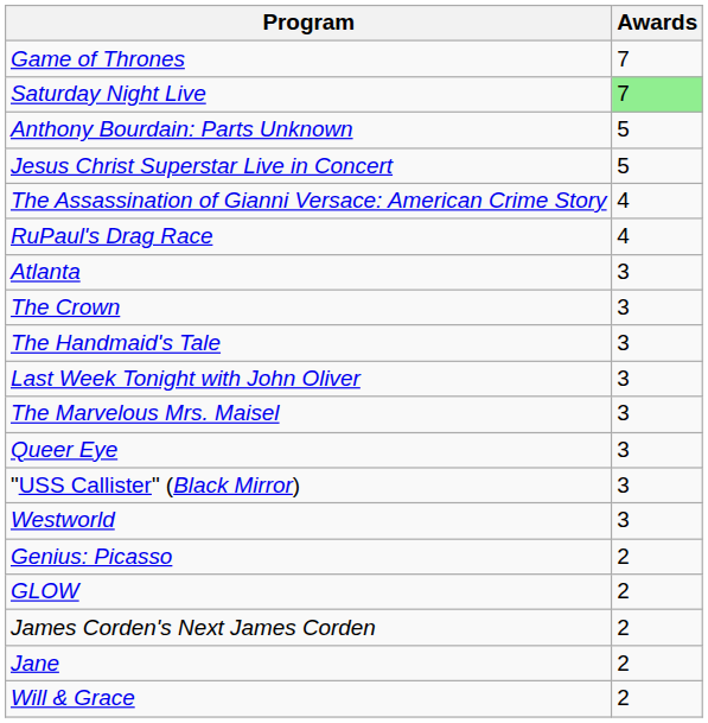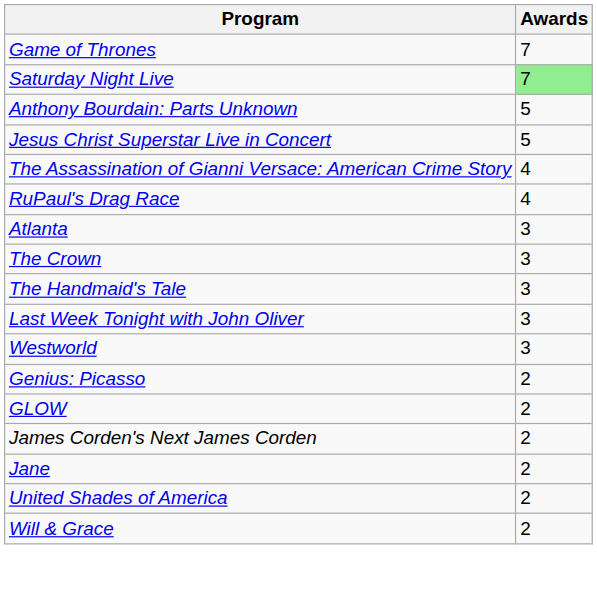- row: The Marvelous Mrs. Maisel | 3
- row: Queer Eye | 3
- row: "USS Callister" (Black Mirror) | 3
+ row: United Shades of America | 2
